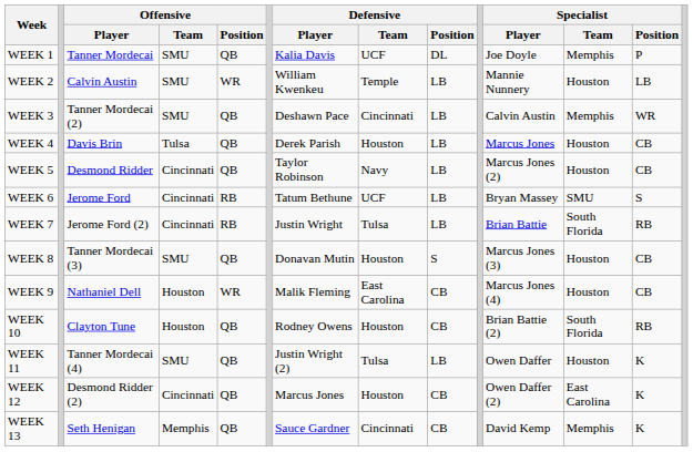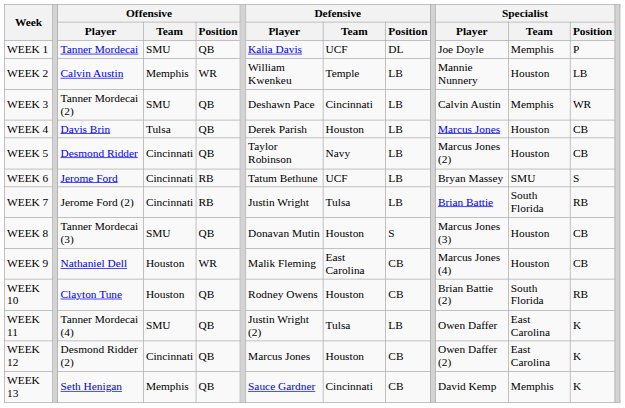WEEK 2 | Offensive / Team: SMU -> Memphis
WEEK 11 | Specialist / Team: Houston -> East Carolina
